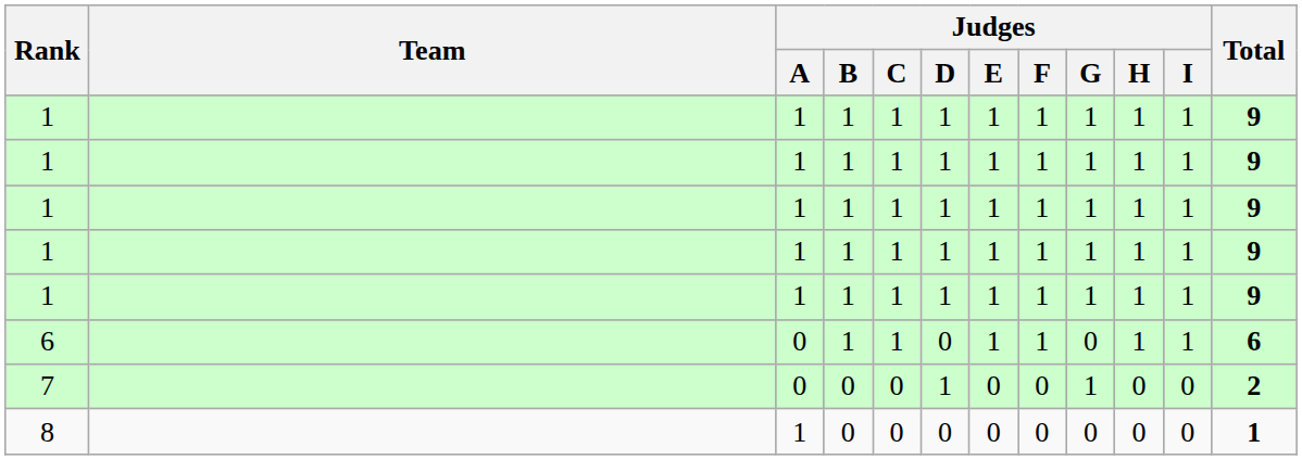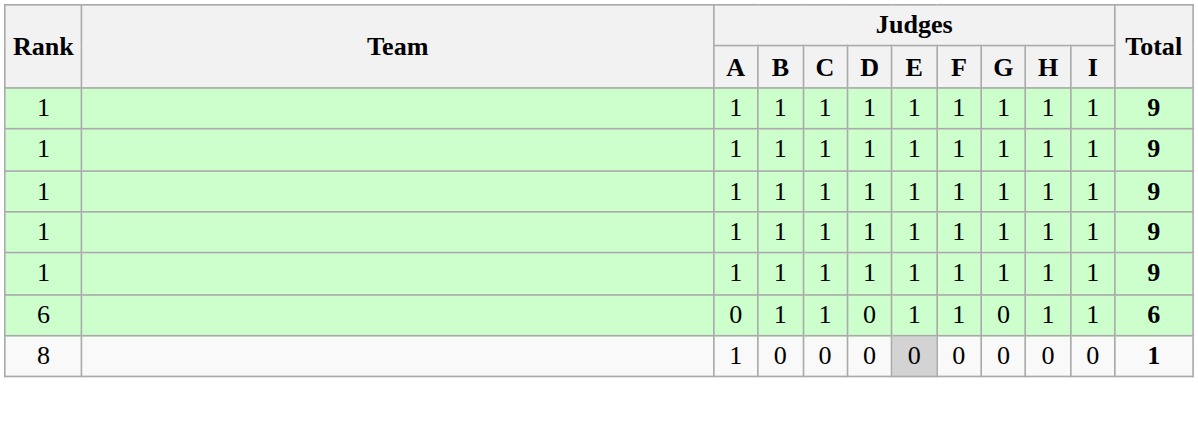- row: 7 | 0 | 0 | 0 | 1 | 0 | 0 | 1 | 0 | 0 | 2
8 | Judges / E: no background -> lightgrey background
